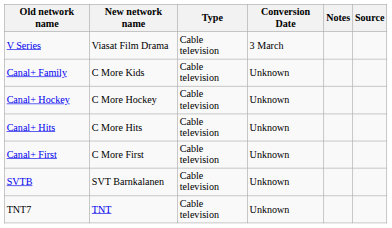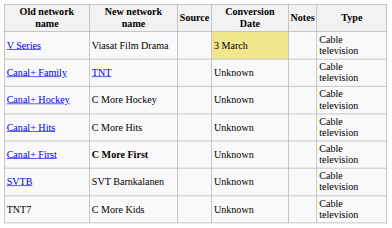columns swapped: Type <-> Source
V Series | Conversion Date: no background -> khaki background
Canal+ Family | New network name: C More Kids -> TNT
Canal+ First | New network name: normal -> bold
TNT7 | New network name: TNT -> C More Kids
